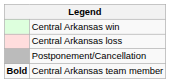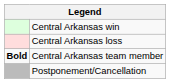rows swapped: Postponement/Cancellation <-> Central Arkansas team member
